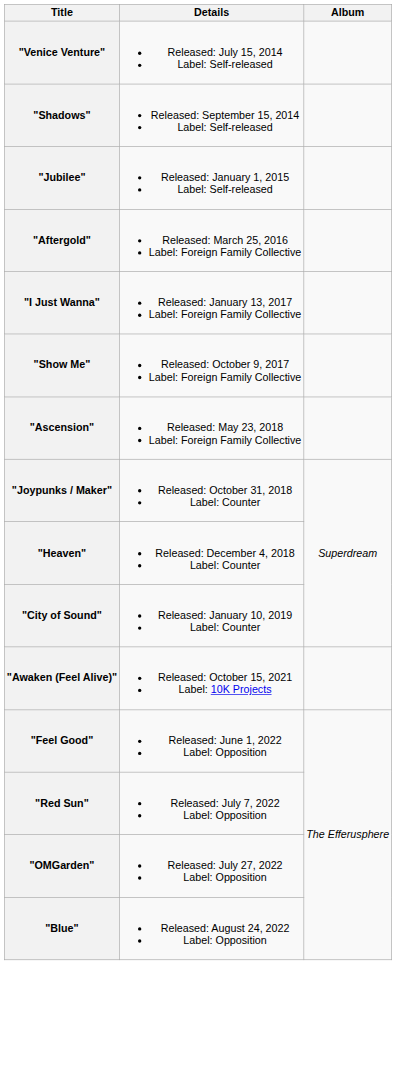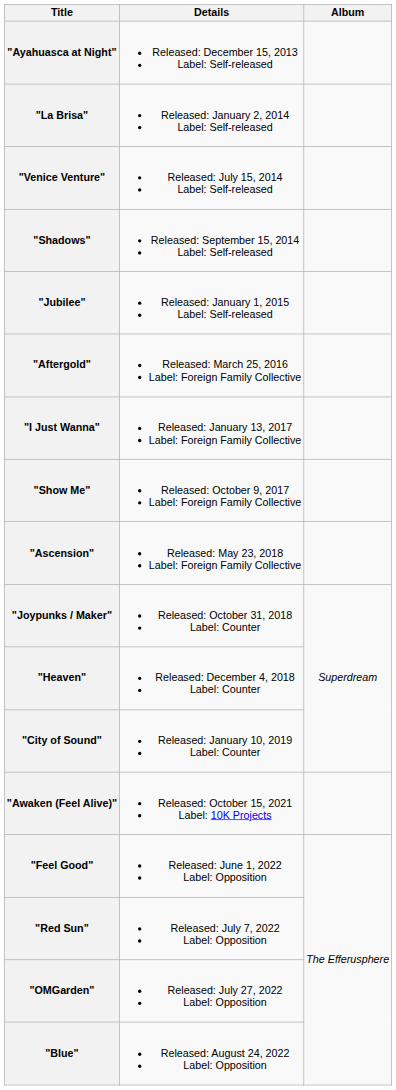+ row: "Ayahuasca at Night" | Released: December 15, 2013 Label: Self-released
+ row: "La Brisa" | Released: January 2, 2014 Label: Self-released
